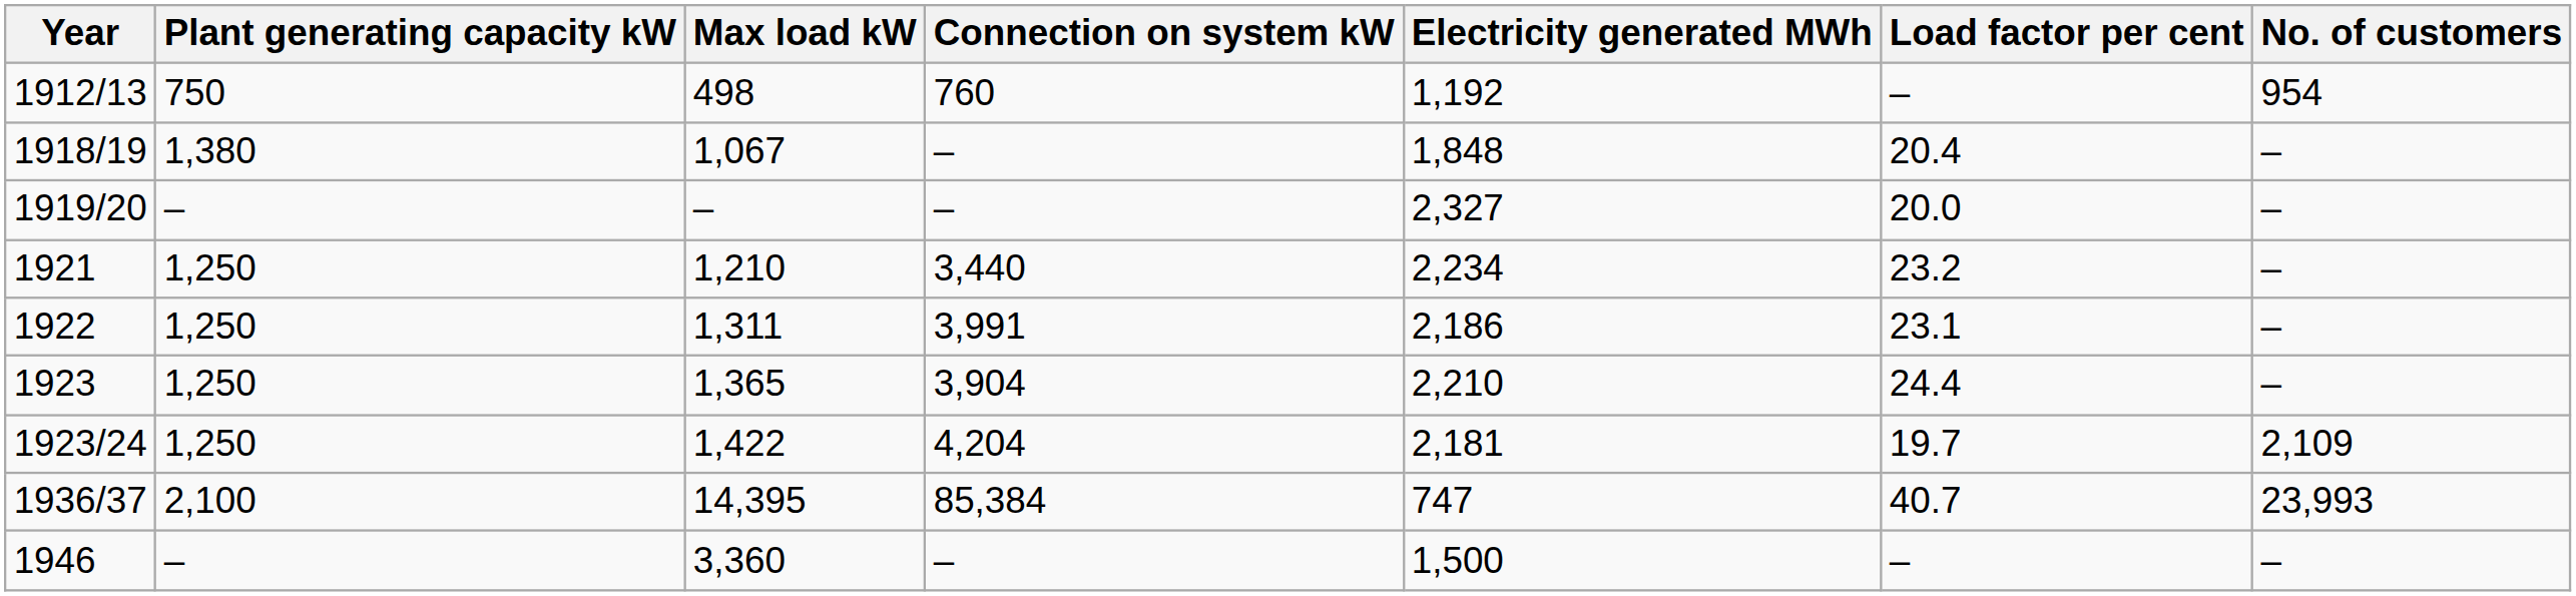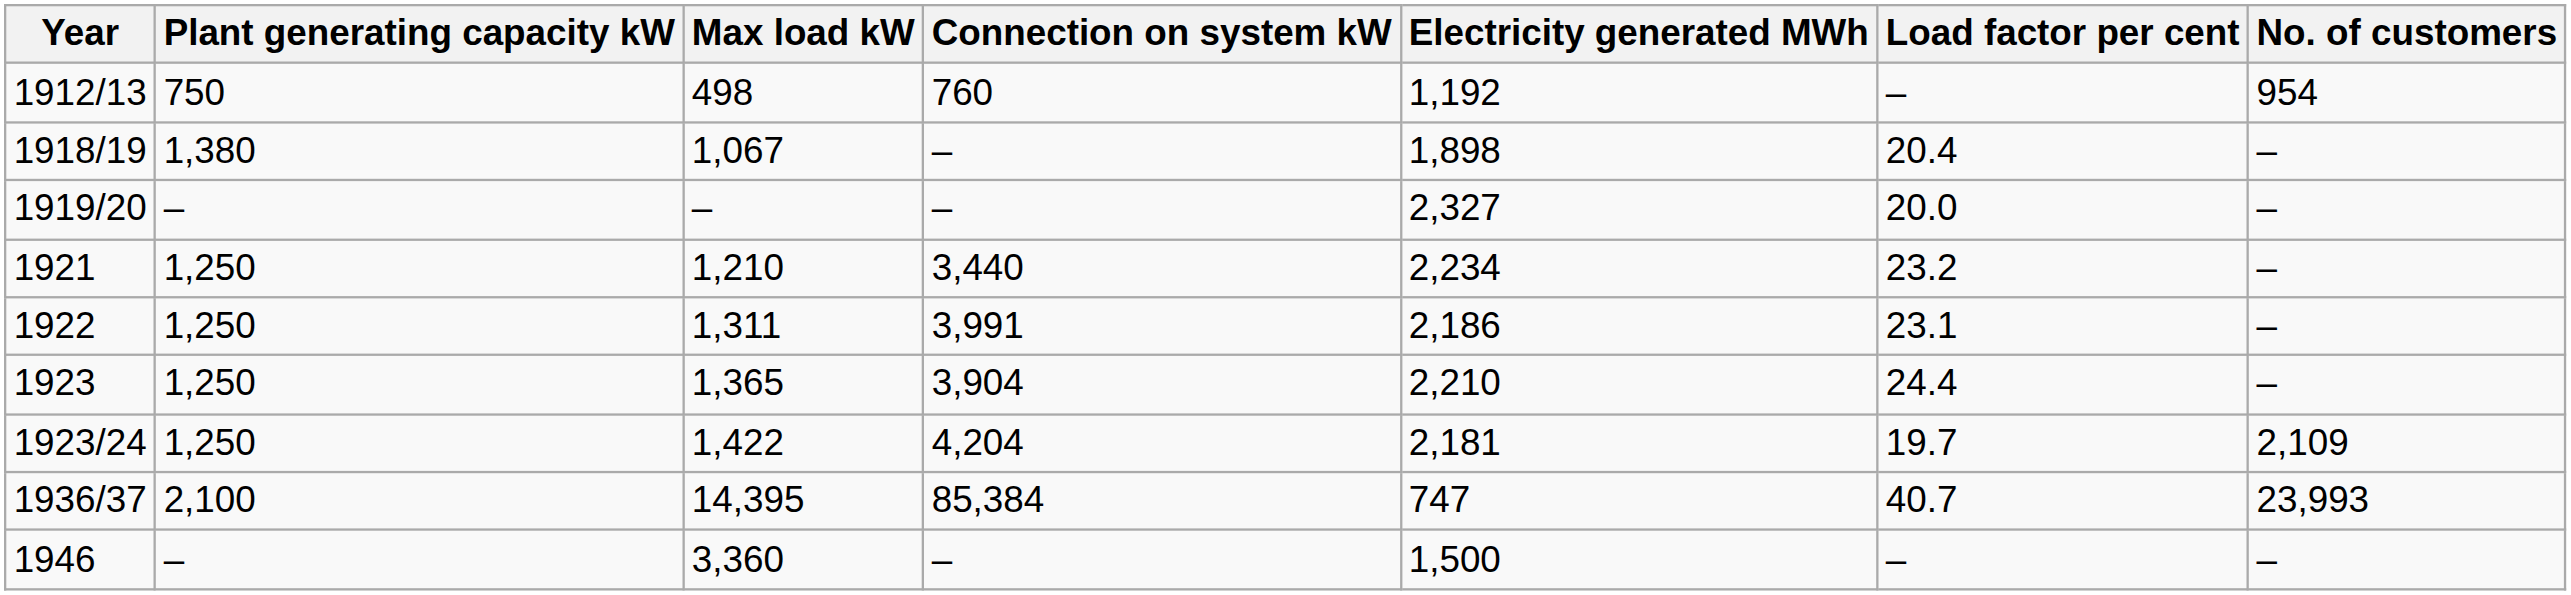1918/19 | Electricity generated MWh: 1,848 -> 1,898
